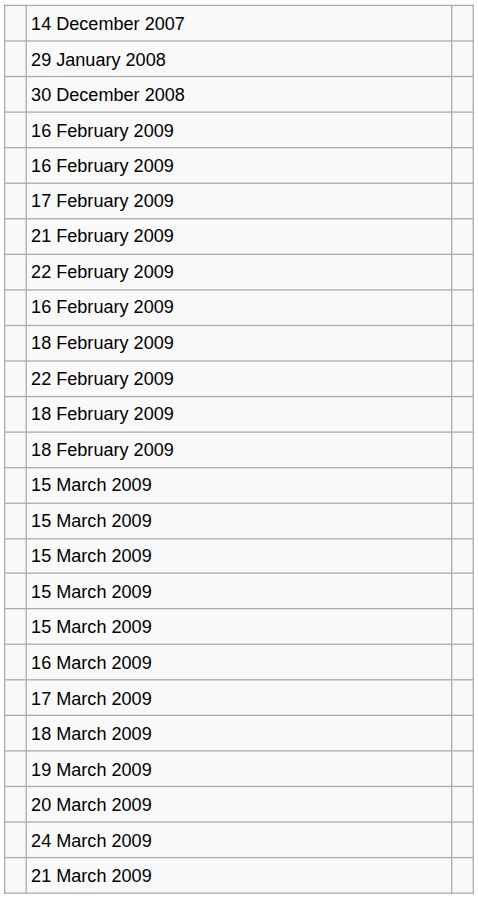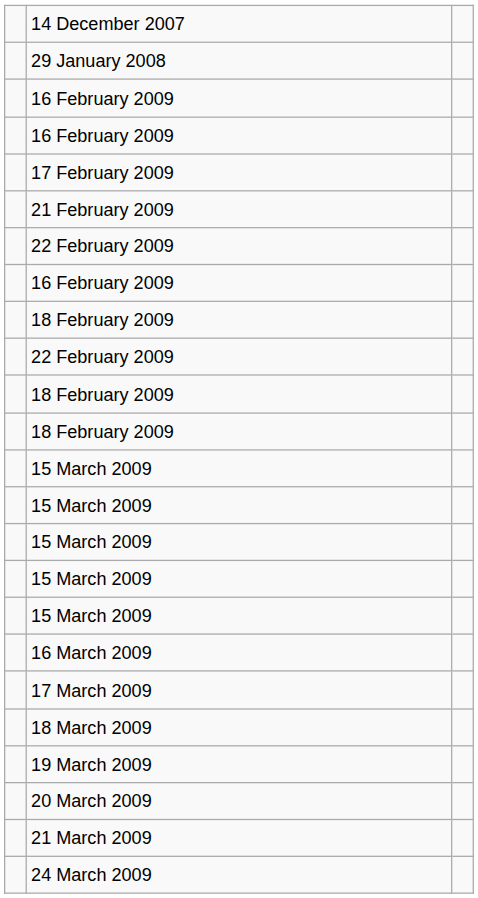- row: 30 December 2008
rows swapped: 21 March 2009 <-> 24 March 2009
